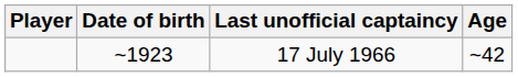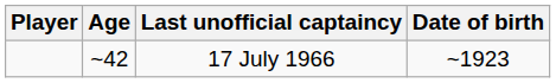columns swapped: Date of birth <-> Age
